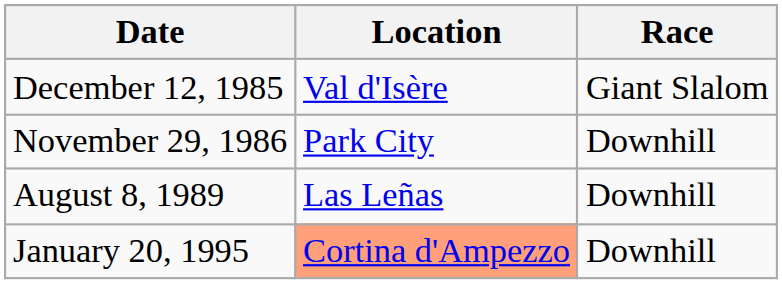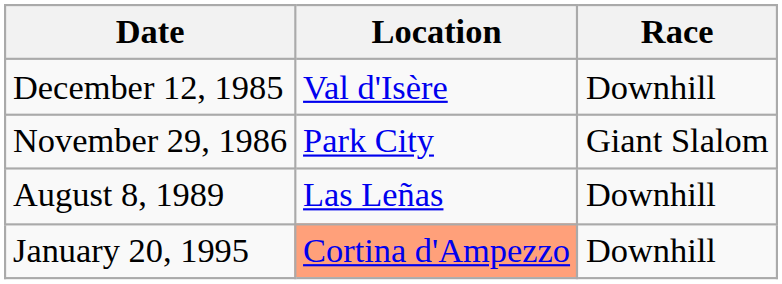December 12, 1985 | Race: Giant Slalom -> Downhill
November 29, 1986 | Race: Downhill -> Giant Slalom
